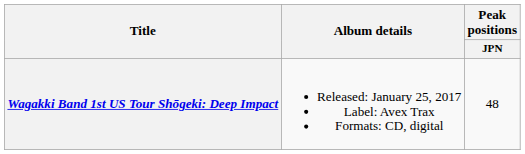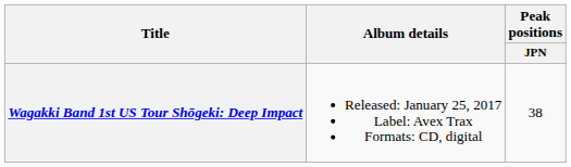Wagakki Band 1st US Tour Shōgeki: Deep Impact | Peak positions / JPN: 48 -> 38
